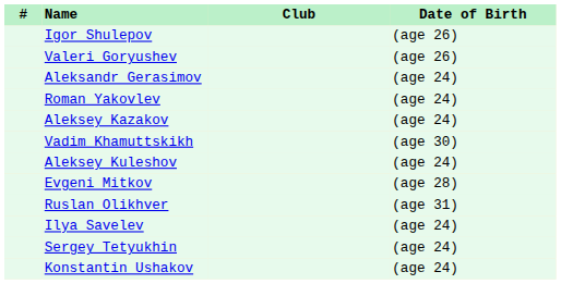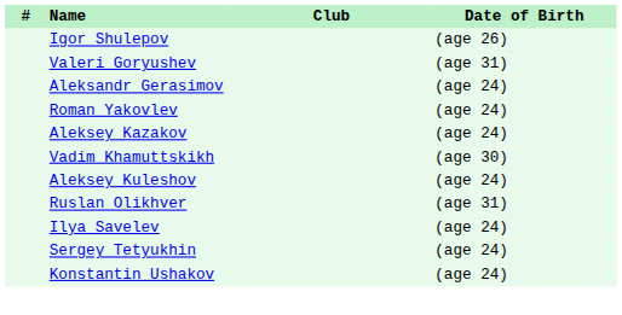Valeri Goryushev | Date of Birth: (age 26) -> (age 31)
- row: Evgeni Mitkov | (age 28)
